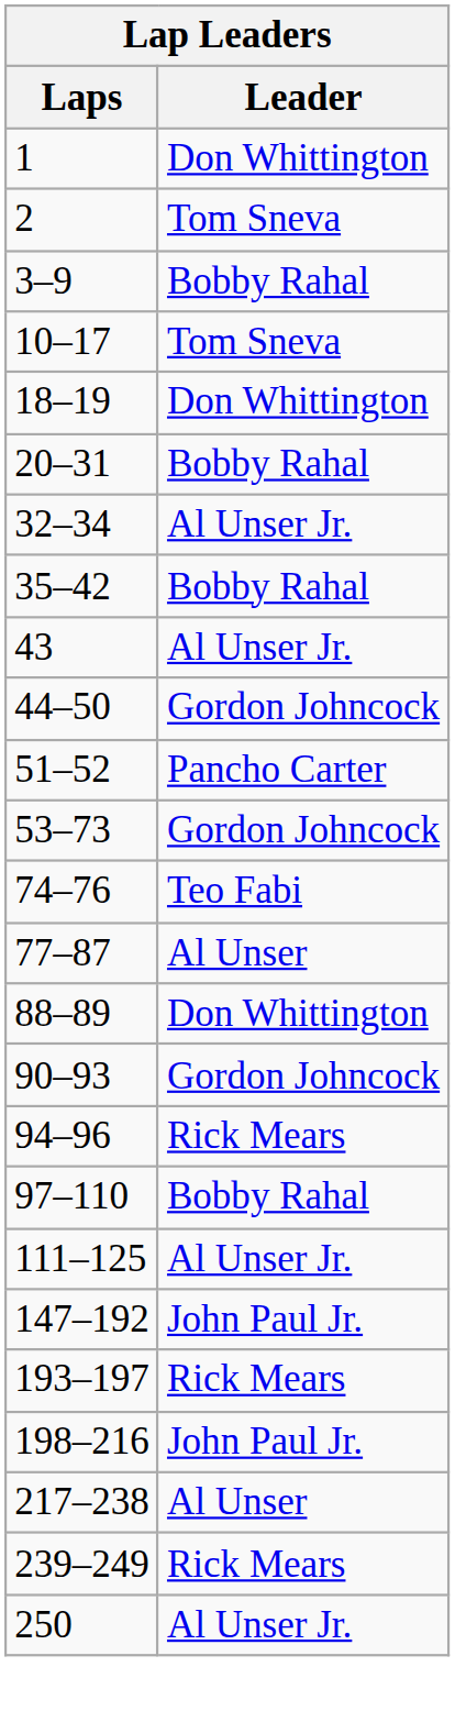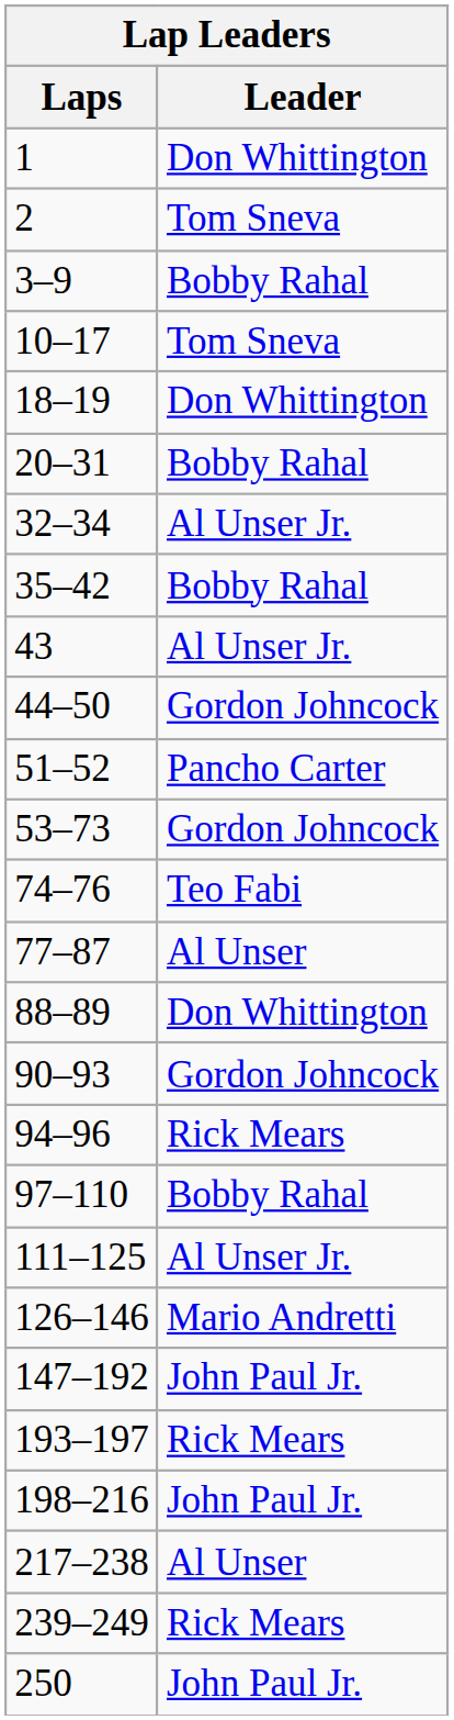+ row: 126–146 | Mario Andretti
250 | Leader: Al Unser Jr. -> John Paul Jr.
